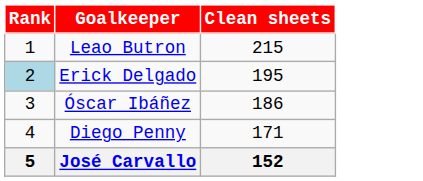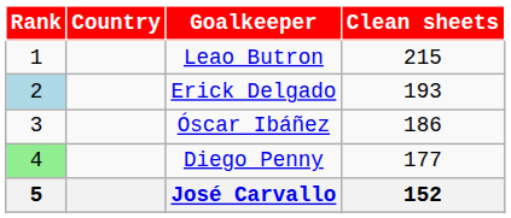+ column: Country
Erick Delgado | Clean sheets: 195 -> 193
Diego Penny | Rank: no background -> lightgreen background
Diego Penny | Clean sheets: 171 -> 177
